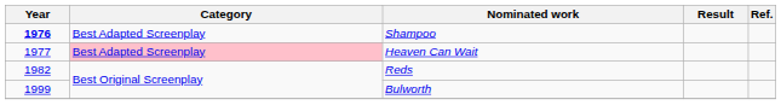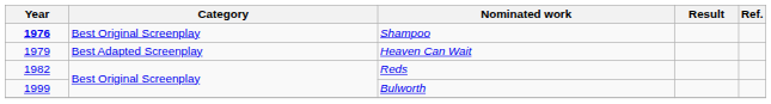Shampoo | Category: Best Adapted Screenplay -> Best Original Screenplay
Heaven Can Wait | Year: 1977 -> 1979
Heaven Can Wait | Category: pink background -> no background
